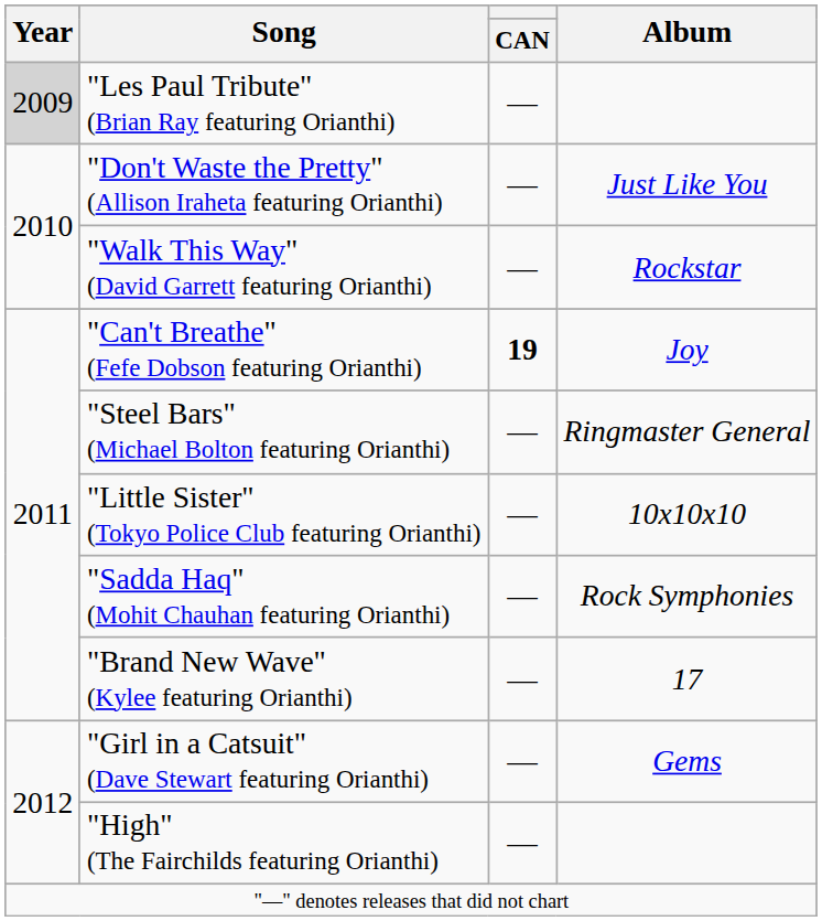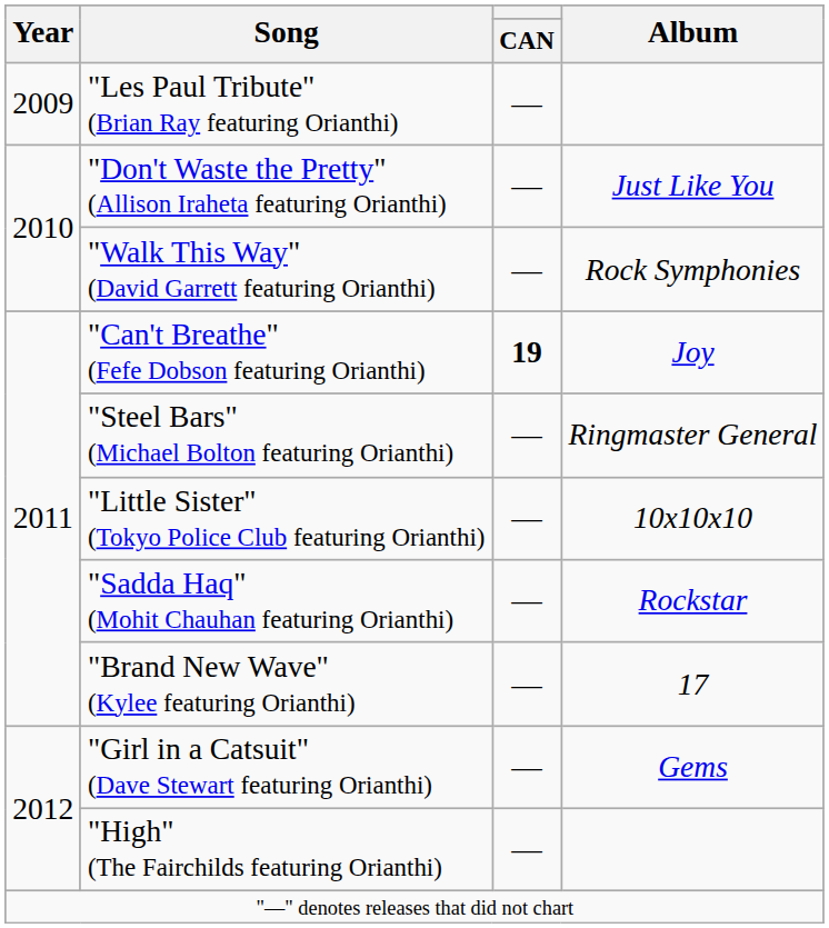"Les Paul Tribute" (Brian Ray featuring Orianthi) | Year: lightgrey background -> no background
"Walk This Way" (David Garrett featuring Orianthi) | Album: Rockstar -> Rock Symphonies
"Sadda Haq" (Mohit Chauhan featuring Orianthi) | Album: Rock Symphonies -> Rockstar
